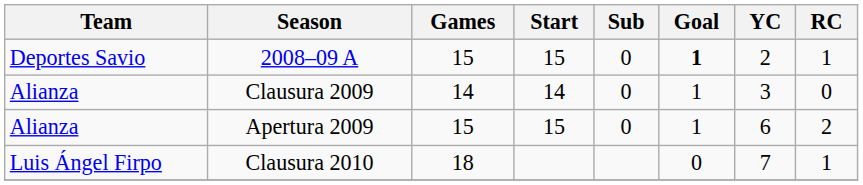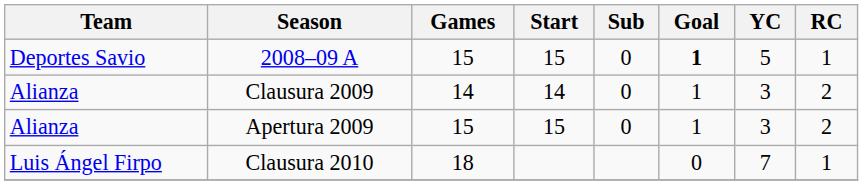2008–09 A | YC: 2 -> 5
Clausura 2009 | RC: 0 -> 2
Apertura 2009 | YC: 6 -> 3
